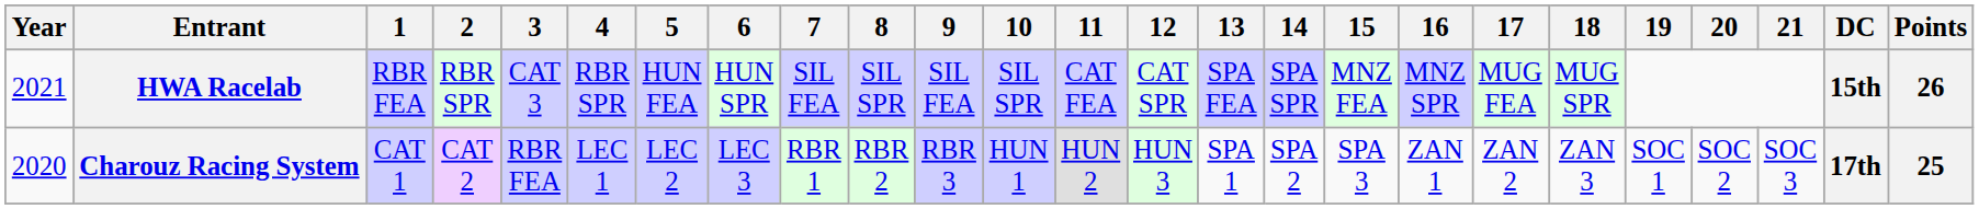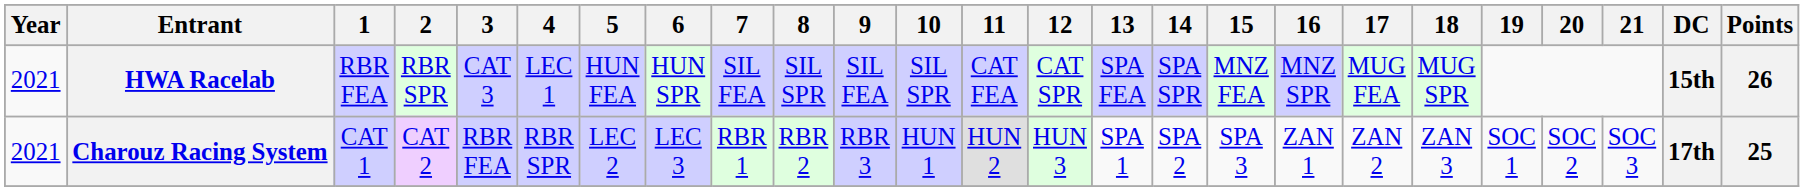HWA Racelab | 4: RBR SPR -> LEC 1
Charouz Racing System | Year: 2020 -> 2021
Charouz Racing System | 4: LEC 1 -> RBR SPR
